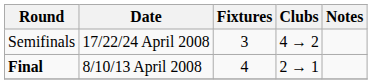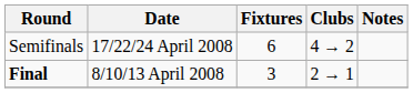Semifinals | Fixtures: 3 -> 6
Final | Fixtures: 4 -> 3
